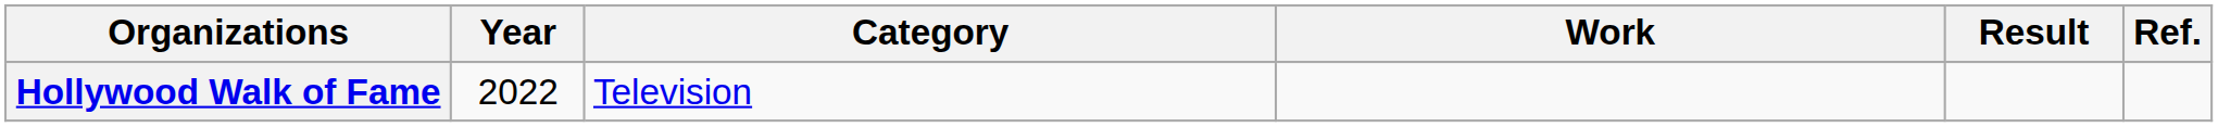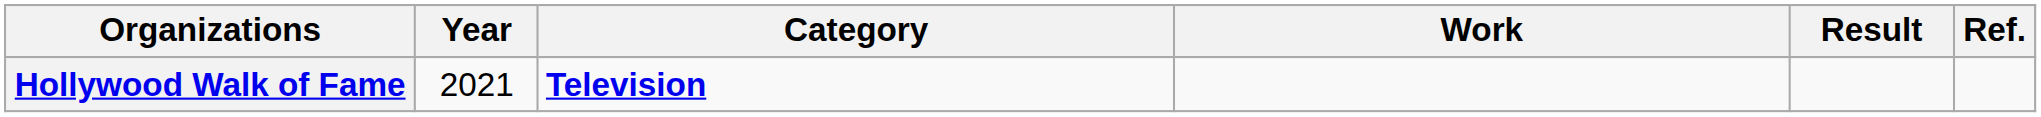Hollywood Walk of Fame | Year: 2022 -> 2021
Hollywood Walk of Fame | Category: normal -> bold
